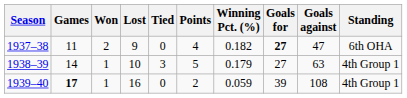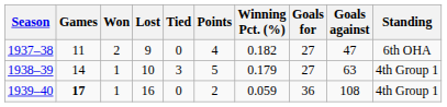1937–38 | Goals for: bold -> normal
1939–40 | Goals for: 39 -> 36
